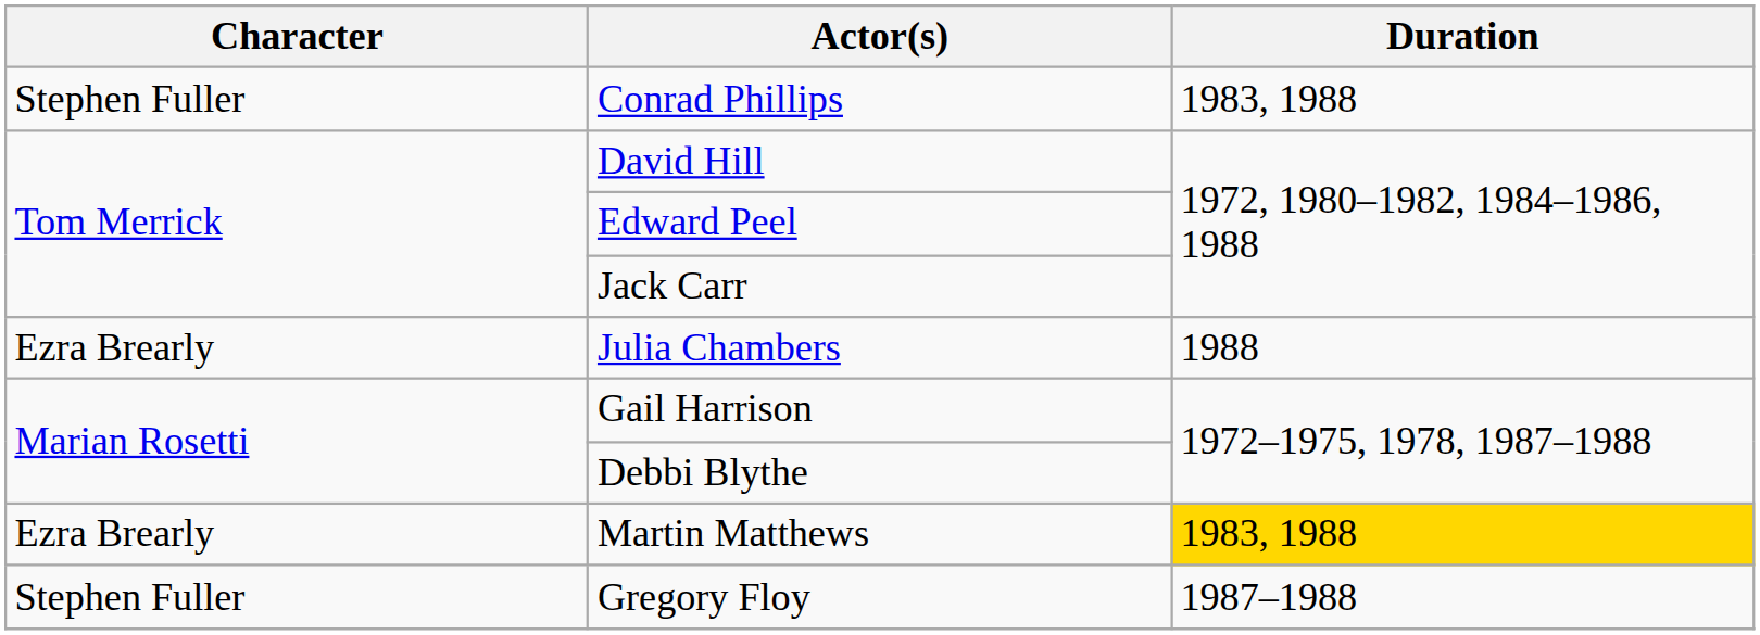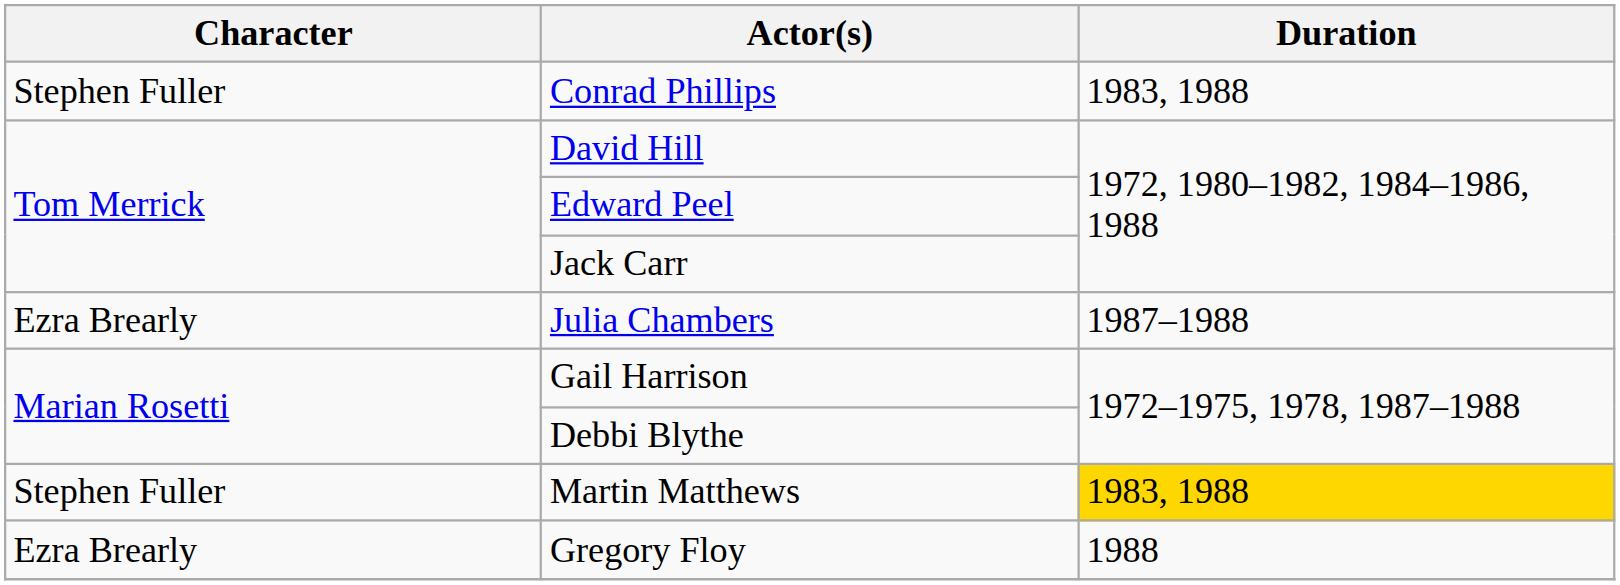Julia Chambers | Duration: 1988 -> 1987–1988
Martin Matthews | Character: Ezra Brearly -> Stephen Fuller
Gregory Floy | Character: Stephen Fuller -> Ezra Brearly
Gregory Floy | Duration: 1987–1988 -> 1988
